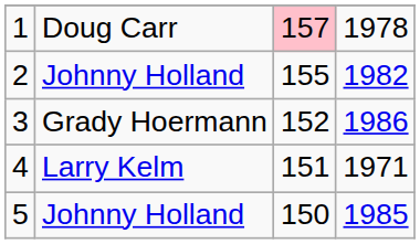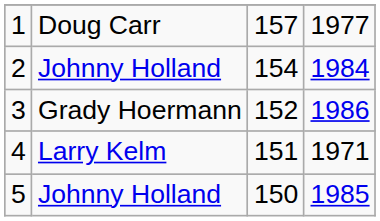1 | column 3: pink background -> no background
1 | column 4: 1978 -> 1977
2 | column 3: 155 -> 154
2 | column 4: 1982 -> 1984
